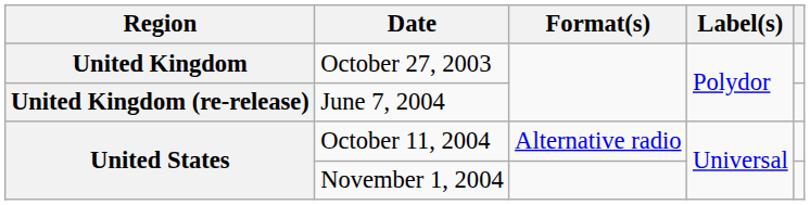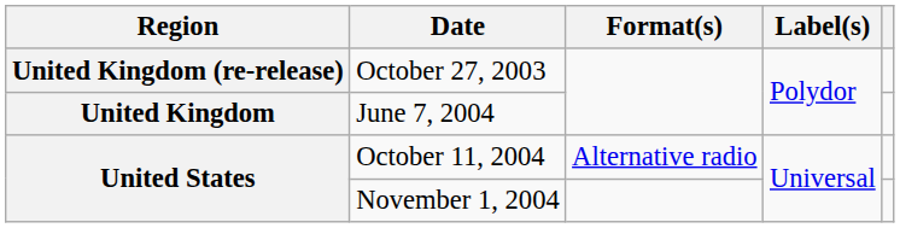October 27, 2003 | Region: United Kingdom -> United Kingdom (re-release)
June 7, 2004 | Region: United Kingdom (re-release) -> United Kingdom
